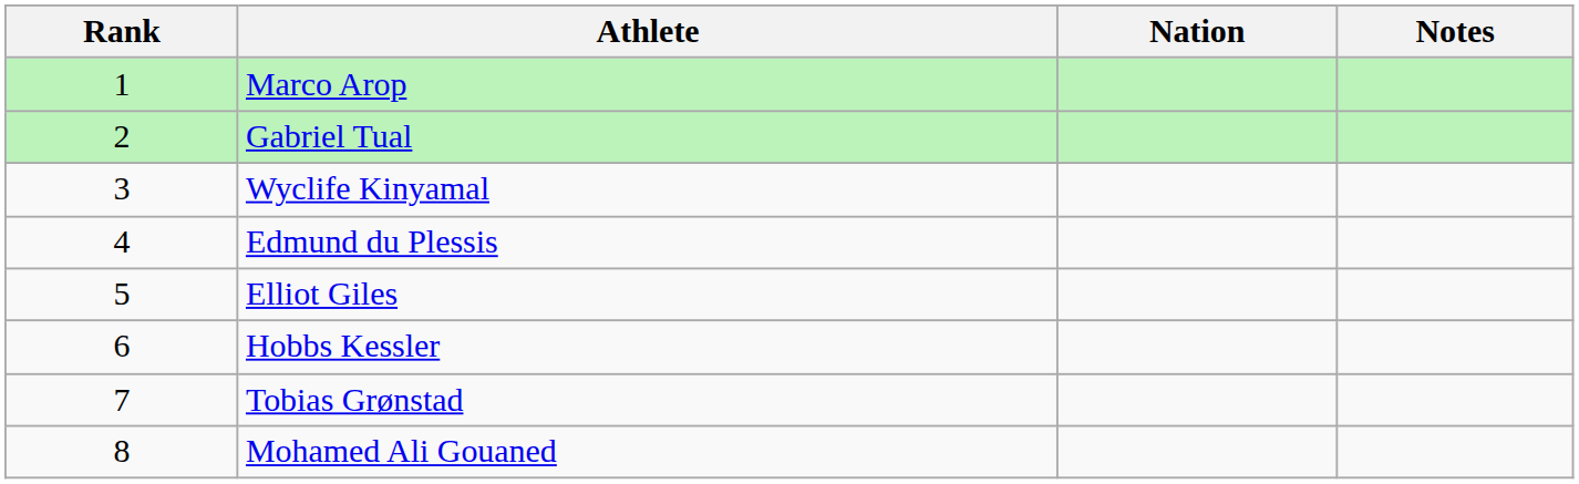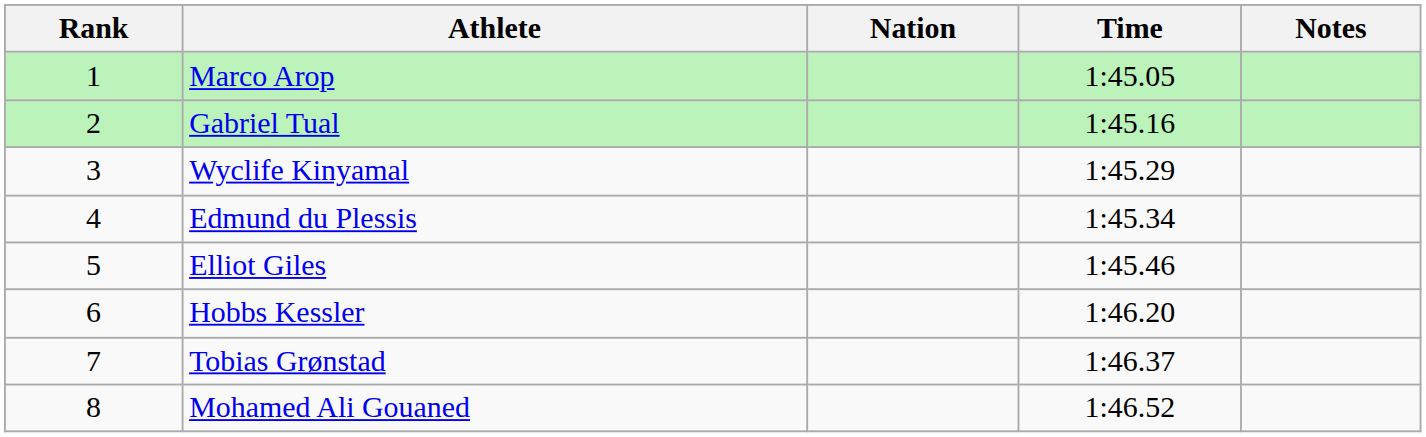+ column: Time | 1:45.05 | 1:45.16 | 1:45.29 | 1:45.34 | 1:45.46 | 1:46.20 | 1:46.37 | 1:46.52
